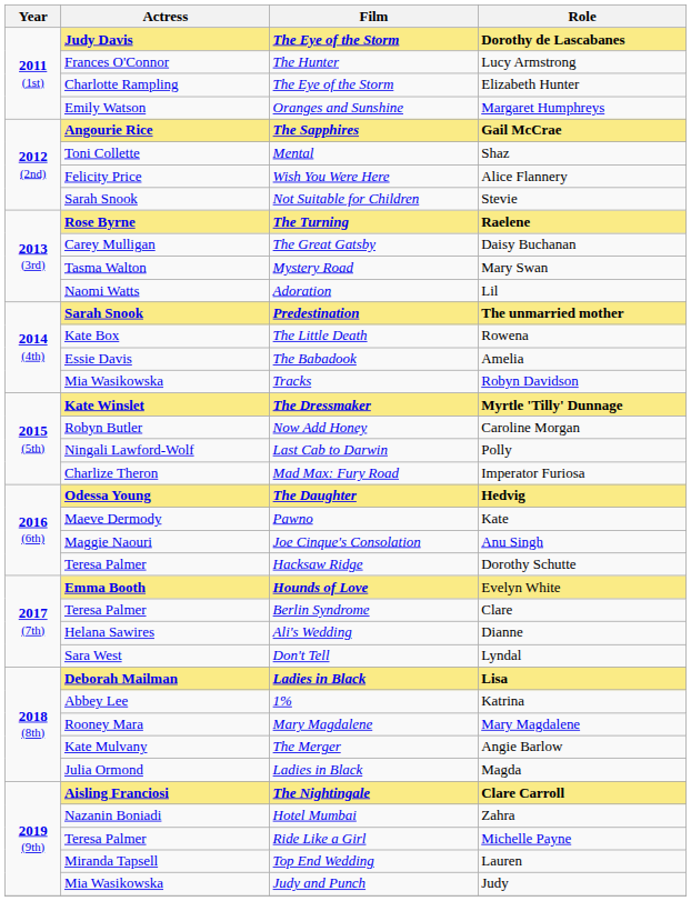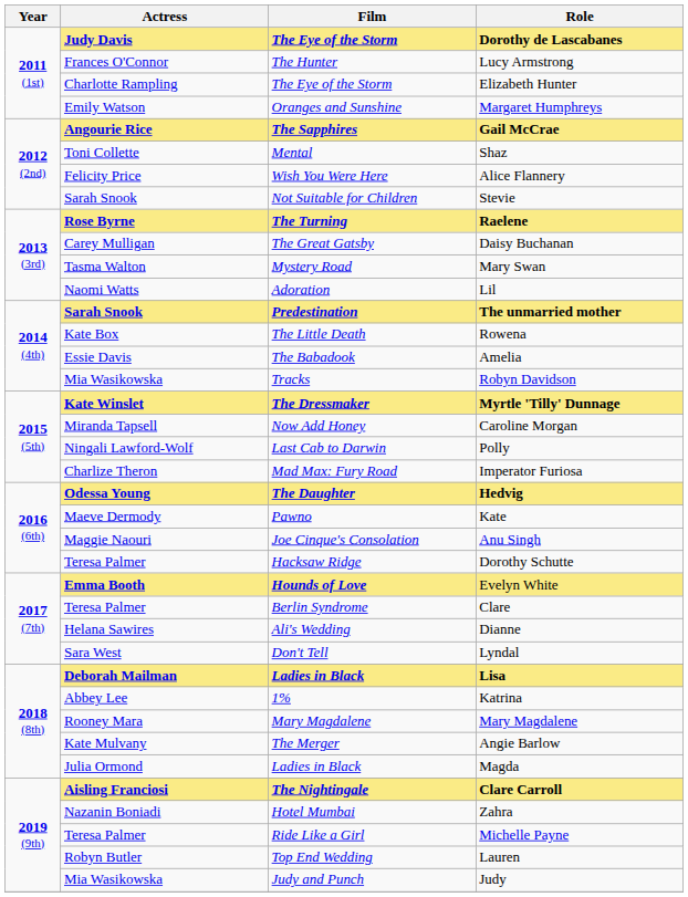Caroline Morgan | Actress: Robyn Butler -> Miranda Tapsell
Lauren | Actress: Miranda Tapsell -> Robyn Butler
